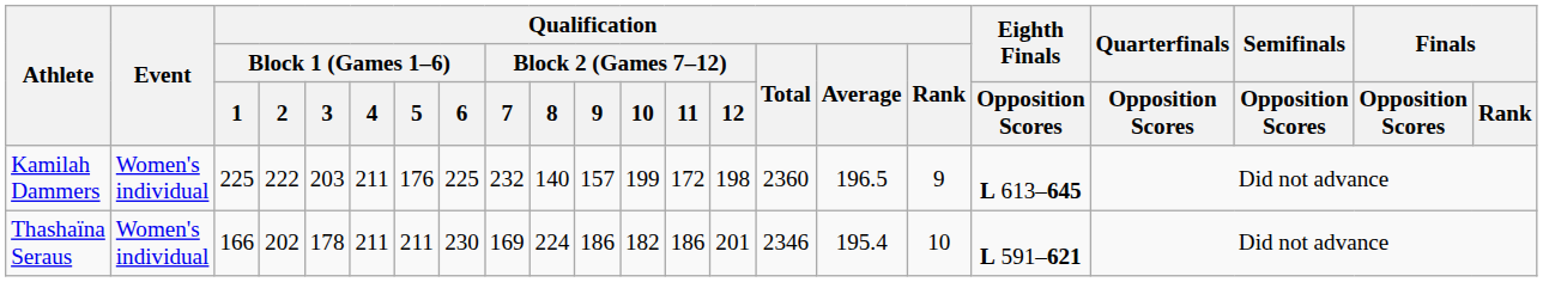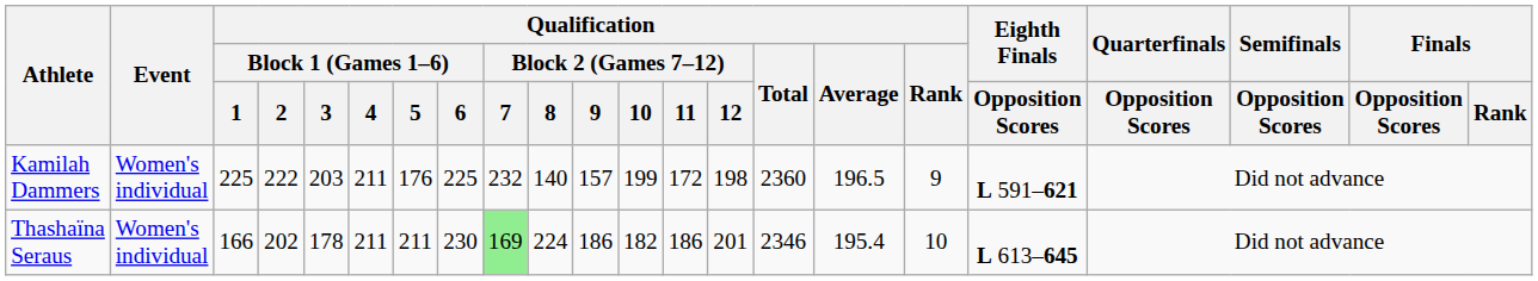Kamilah Dammers | Eighth Finals / Opposition Scores: L 613–645 -> L 591–621
Thashaïna Seraus | Qualification / Block 2 (Games 7–12) / 7: no background -> lightgreen background
Thashaïna Seraus | Eighth Finals / Opposition Scores: L 591–621 -> L 613–645
